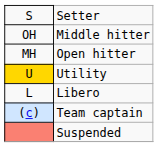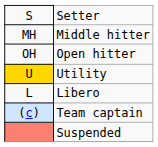Middle hitter | column 1: OH -> MH
Open hitter | column 1: MH -> OH
